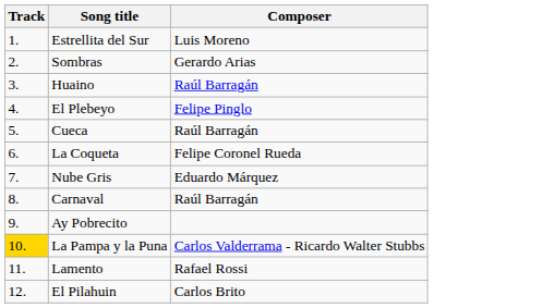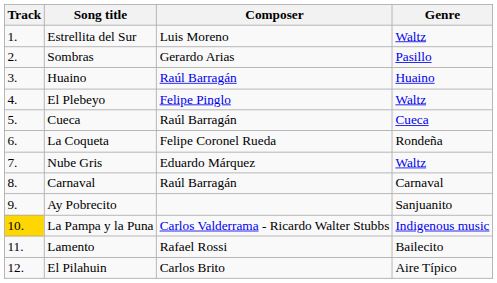+ column: Genre | Waltz | Pasillo | Huaino | Waltz | Cueca | Rondeña | Waltz | Carnaval | Sanjuanito | Indigenous music | Bailecito | Aire Típico
